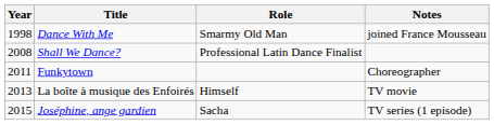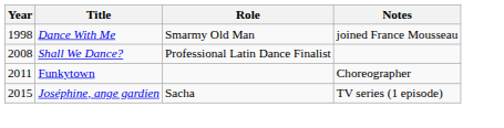- row: 2013 | La boîte à musique des Enfoirés | Himself | TV movie
